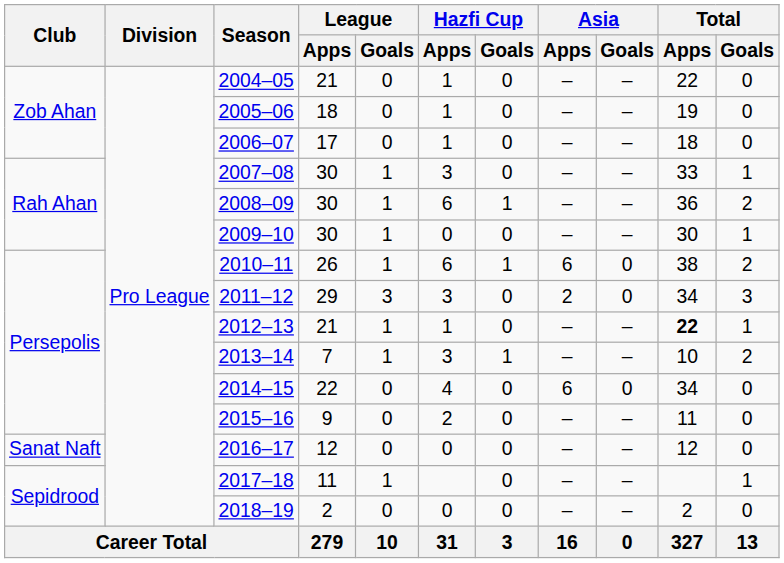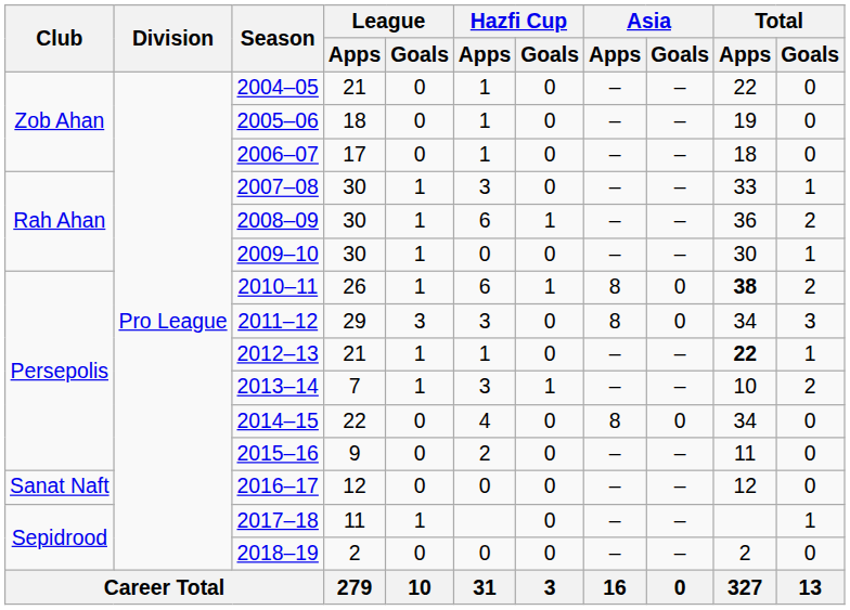2010–11 | Asia / Apps: 6 -> 8
2010–11 | Total / Apps: normal -> bold
2011–12 | Asia / Apps: 2 -> 8
2014–15 | Asia / Apps: 6 -> 8
